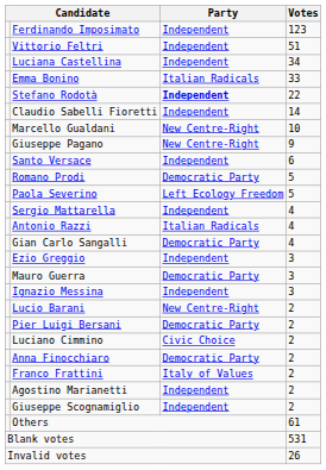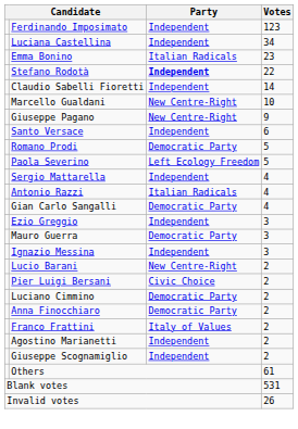- row: Vittorio Feltri | Independent | 51
Emma Bonino | Votes: 33 -> 23
Pier Luigi Bersani | Party: Democratic Party -> Civic Choice
Luciano Cimmino | Party: Civic Choice -> Democratic Party
